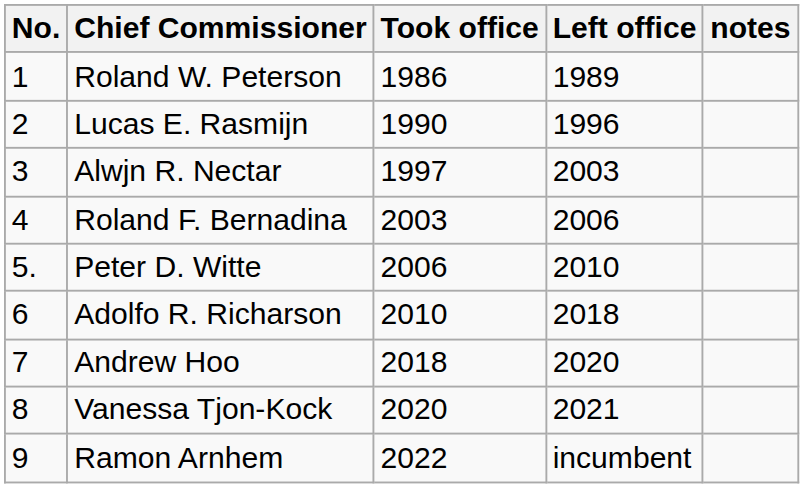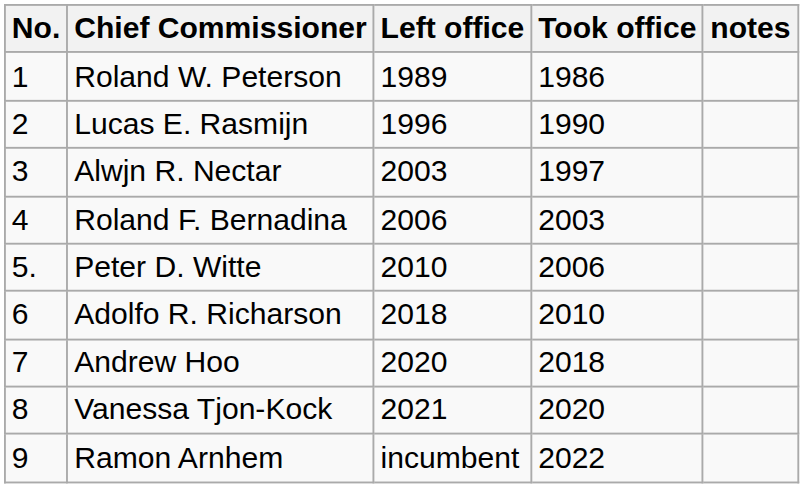columns swapped: Took office <-> Left office
